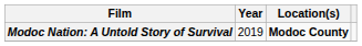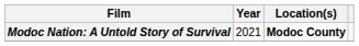Modoc Nation: A Untold Story of Survival | Year: 2019 -> 2021
